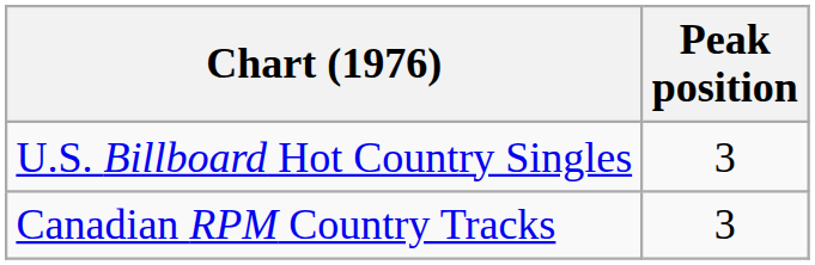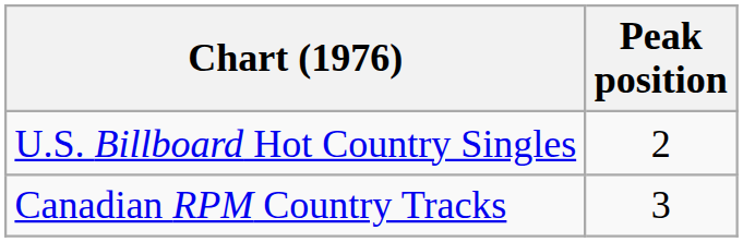U.S. Billboard Hot Country Singles | Peak position: 3 -> 2
